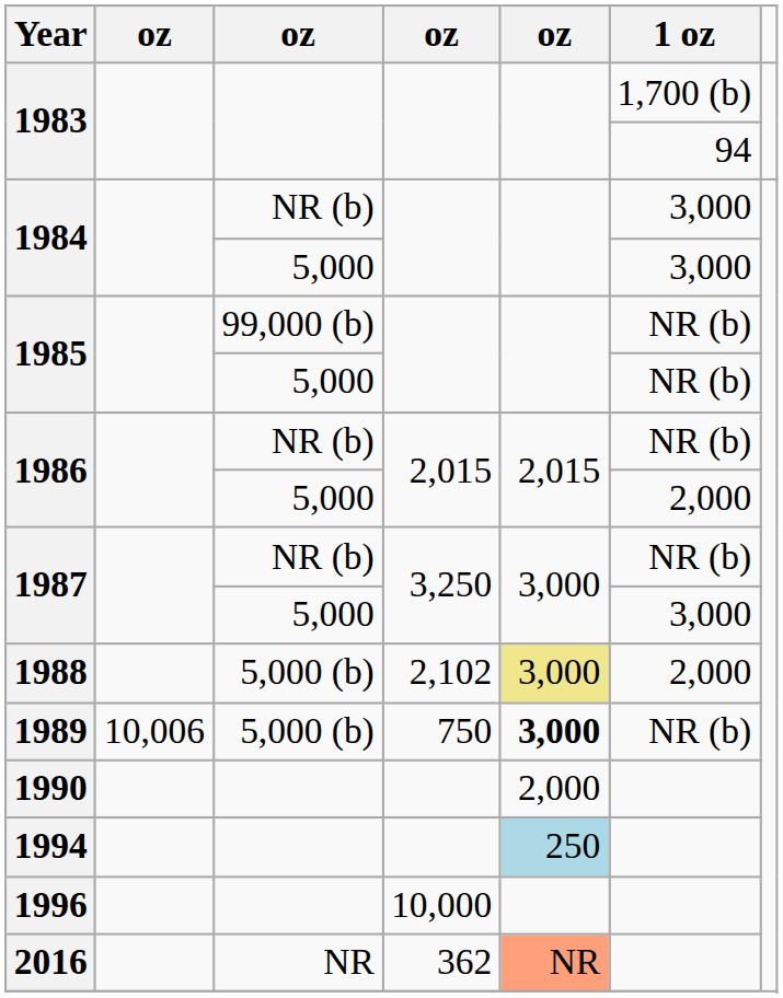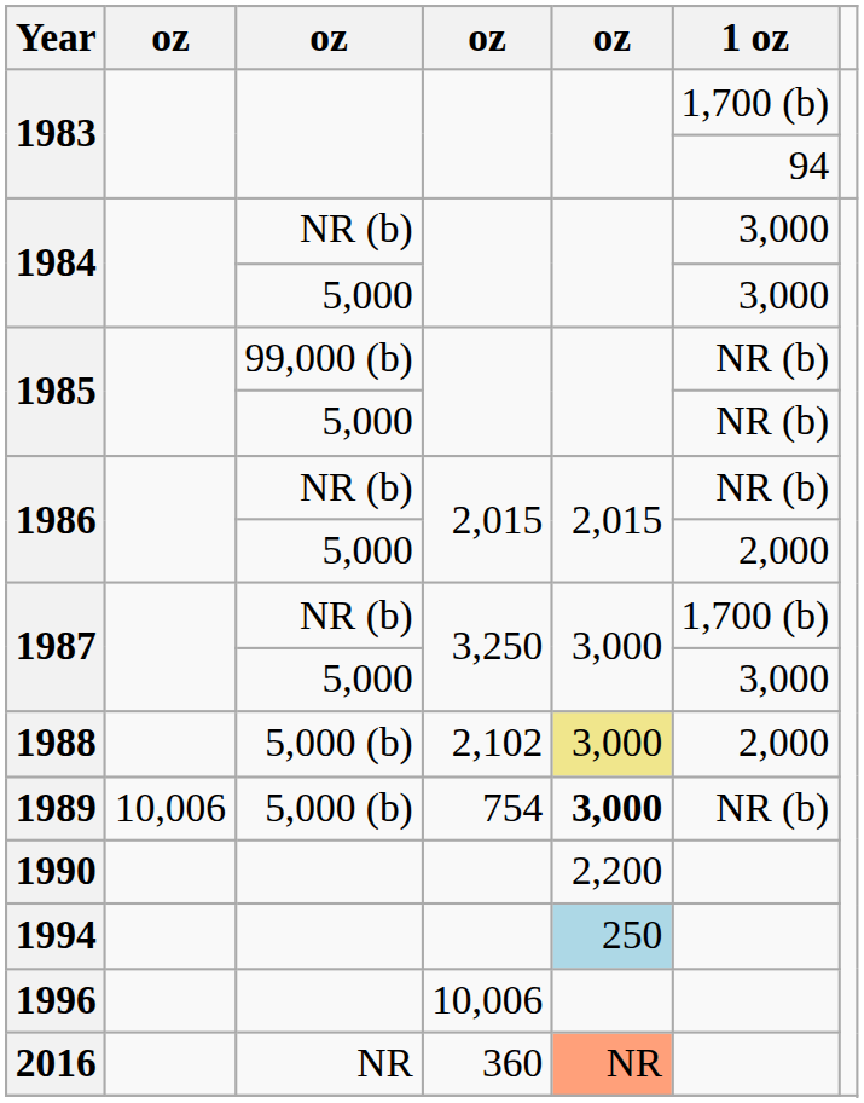1987 / NR (b) | 1 oz: NR (b) -> 1,700 (b)
1989 | column 4: 750 -> 754
1990 | column 5: 2,000 -> 2,200
1996 | column 4: 10,000 -> 10,006
2016 | column 4: 362 -> 360
